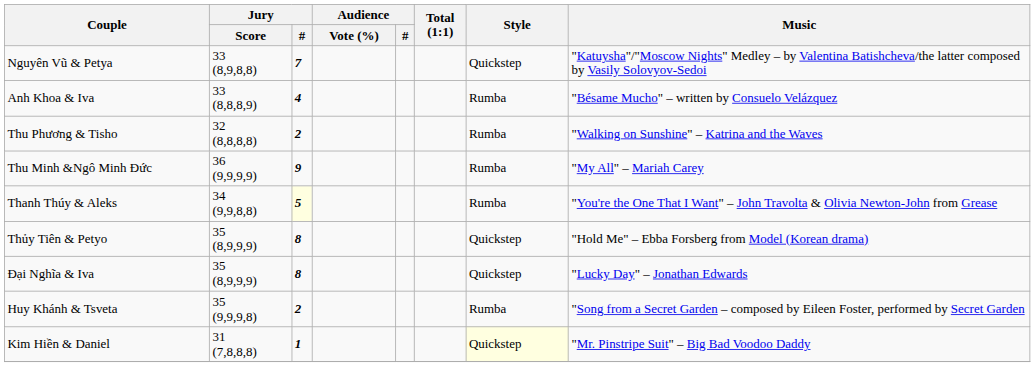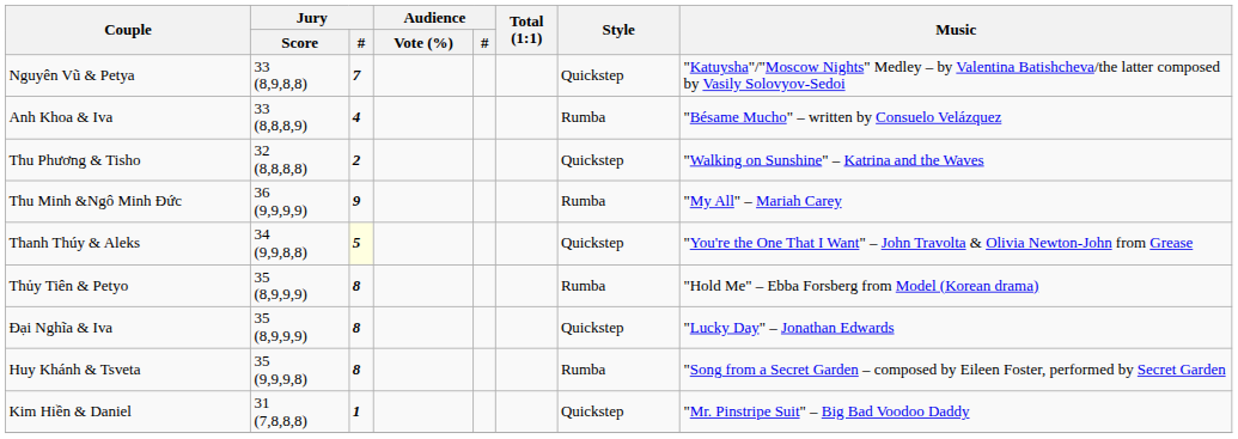Thu Phương & Tisho | Style: Rumba -> Quickstep
Thanh Thúy & Aleks | Style: Rumba -> Quickstep
Thủy Tiên & Petyo | Style: Quickstep -> Rumba
Huy Khánh & Tsveta | Jury / #: 2 -> 8
Kim Hiền & Daniel | Style: lightyellow background -> no background
